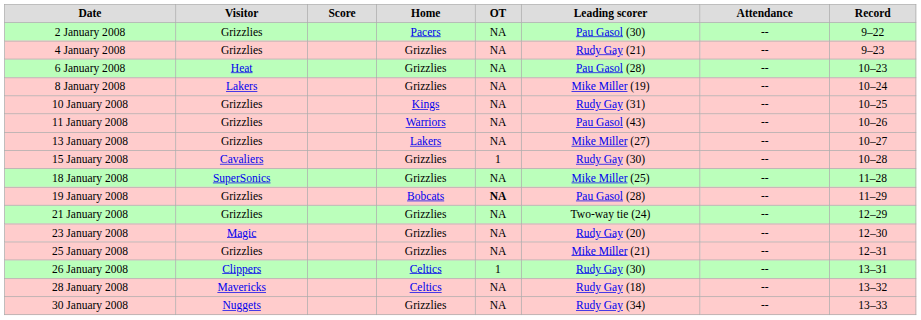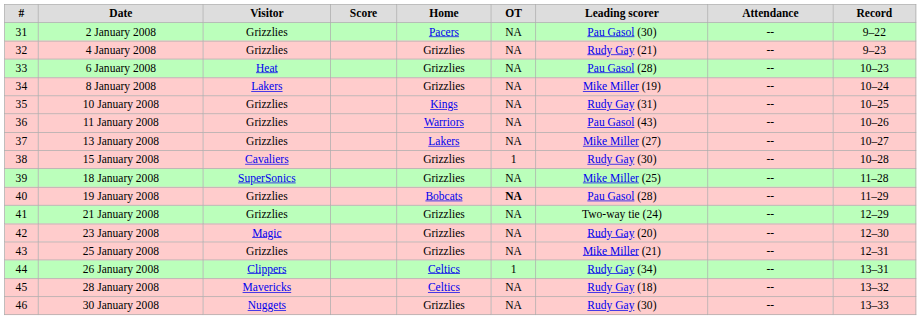+ column: # | 31 | 32 | 33 | 34 | 35 | 36 | 37 | 38 | 39 | 40 | 41 | 42 | 43 | 44 | 45 | 46
26 January 2008 | Leading scorer: Rudy Gay (30) -> Rudy Gay (34)
30 January 2008 | Leading scorer: Rudy Gay (34) -> Rudy Gay (30)
